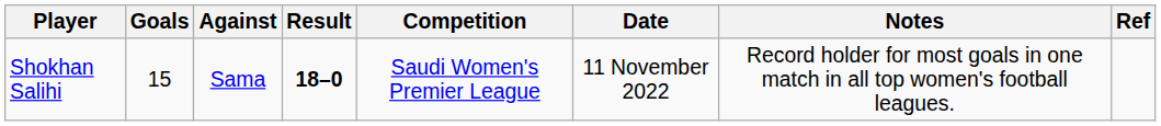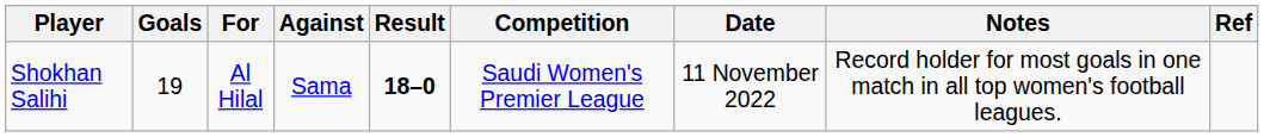+ column: For | Al Hilal
Shokhan Salihi | Goals: 15 -> 19
